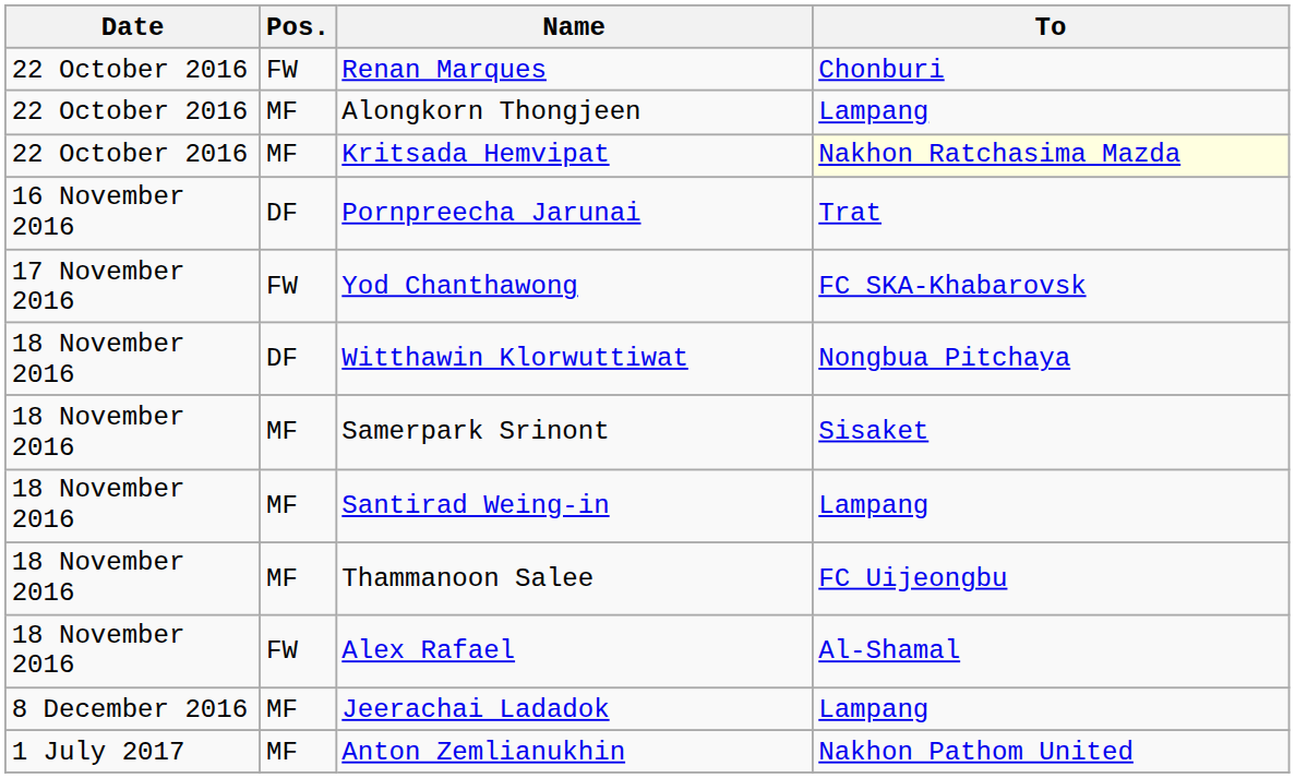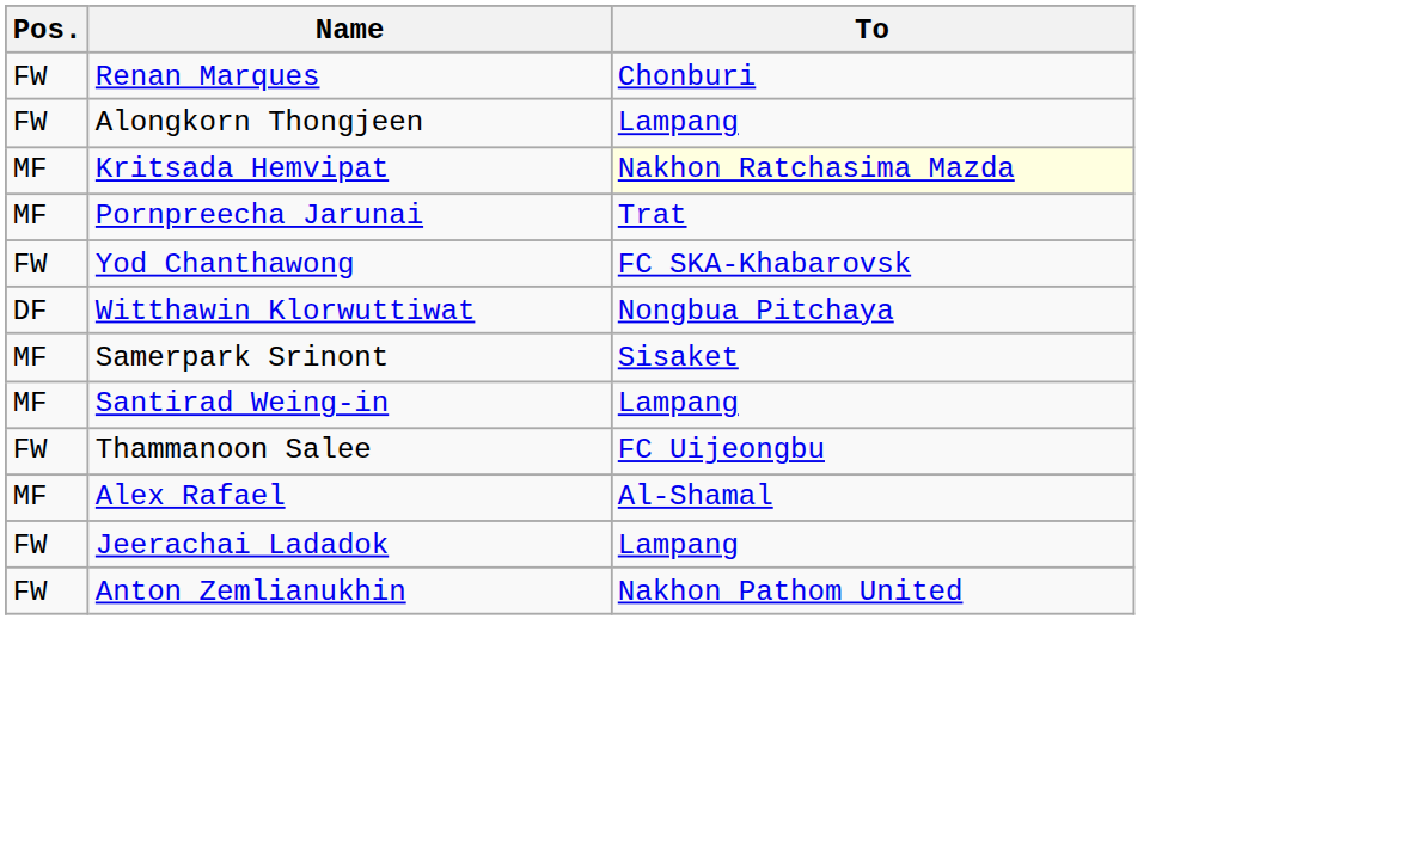- column: Date | 22 October 2016 | 22 October 2016 | 22 October 2016 | 16 November 2016 | 17 November 2016 | 18 November 2016 | 18 November 2016 | 18 November 2016 | 18 November 2016 | 18 November 2016 | 8 December 2016 | 1 July 2017
Alongkorn Thongjeen | Pos.: MF -> FW
Pornpreecha Jarunai | Pos.: DF -> MF
Thammanoon Salee | Pos.: MF -> FW
Alex Rafael | Pos.: FW -> MF
Jeerachai Ladadok | Pos.: MF -> FW
Anton Zemlianukhin | Pos.: MF -> FW
